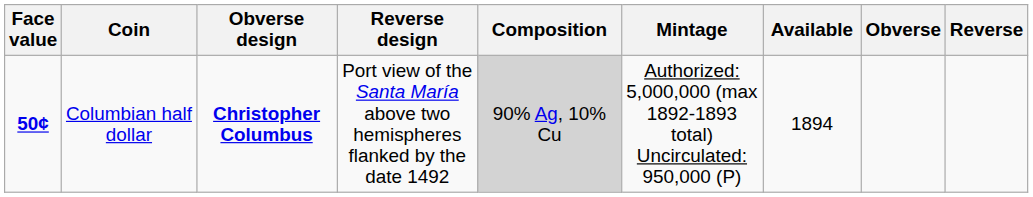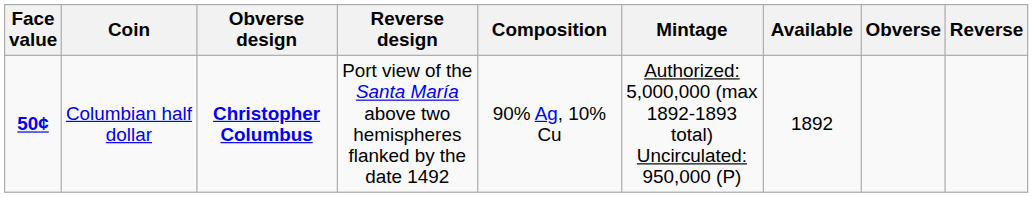Columbian half dollar | Composition: lightgrey background -> no background
Columbian half dollar | Available: 1894 -> 1892
